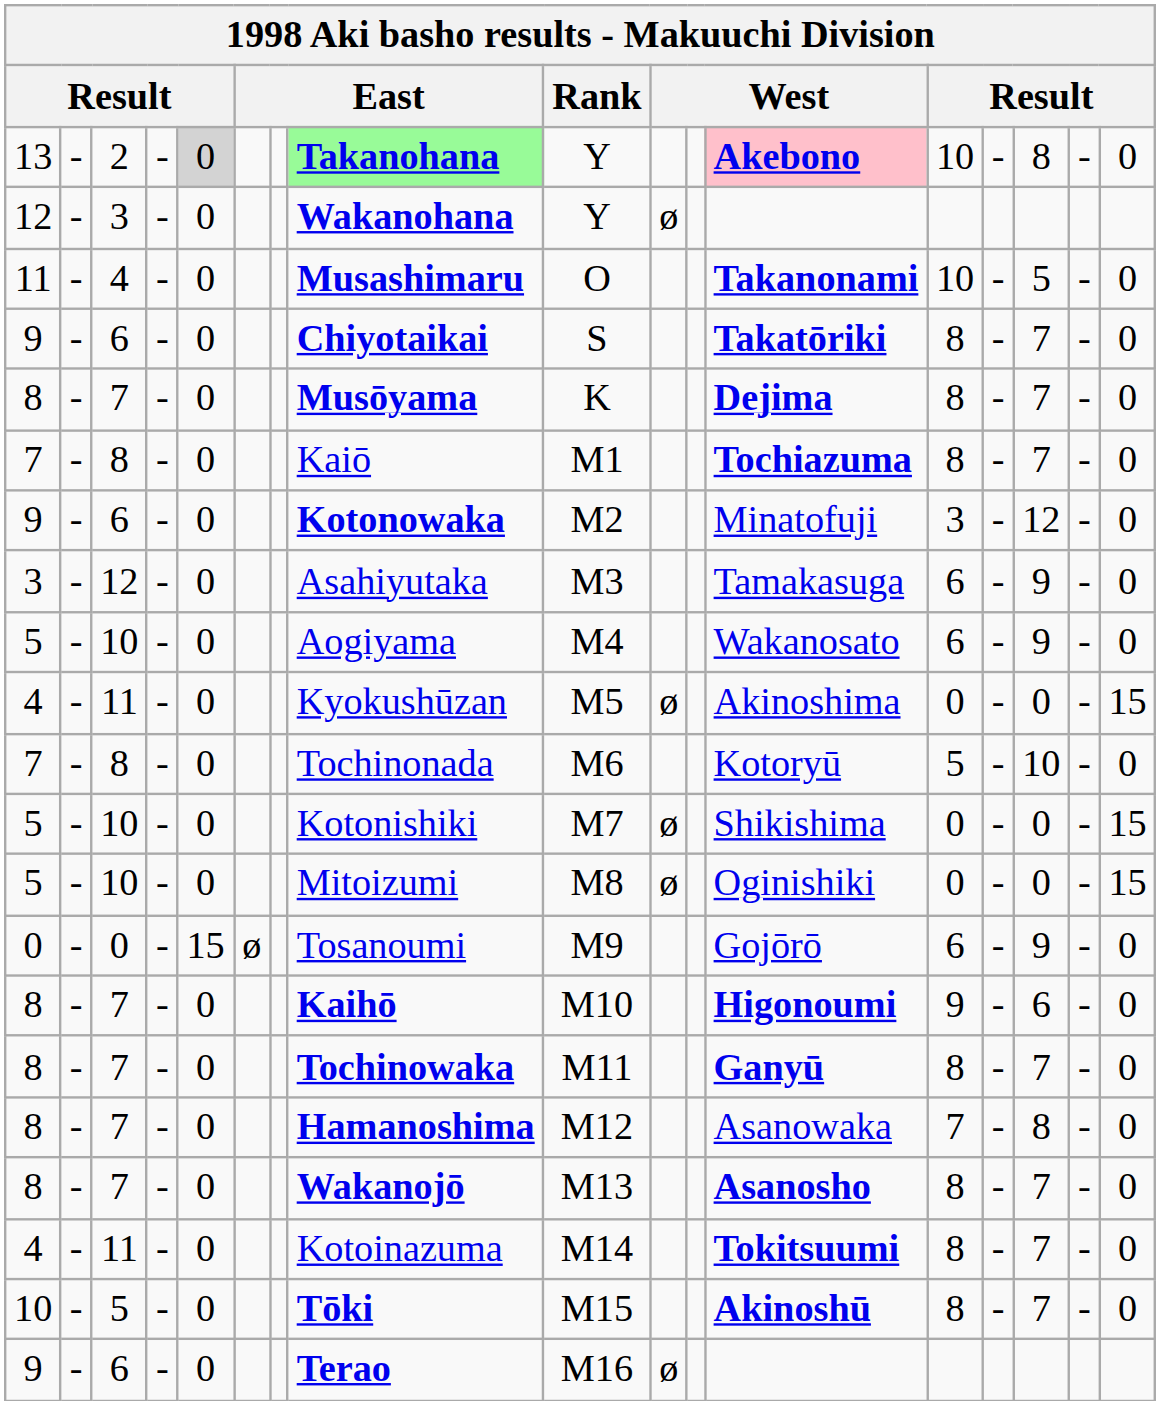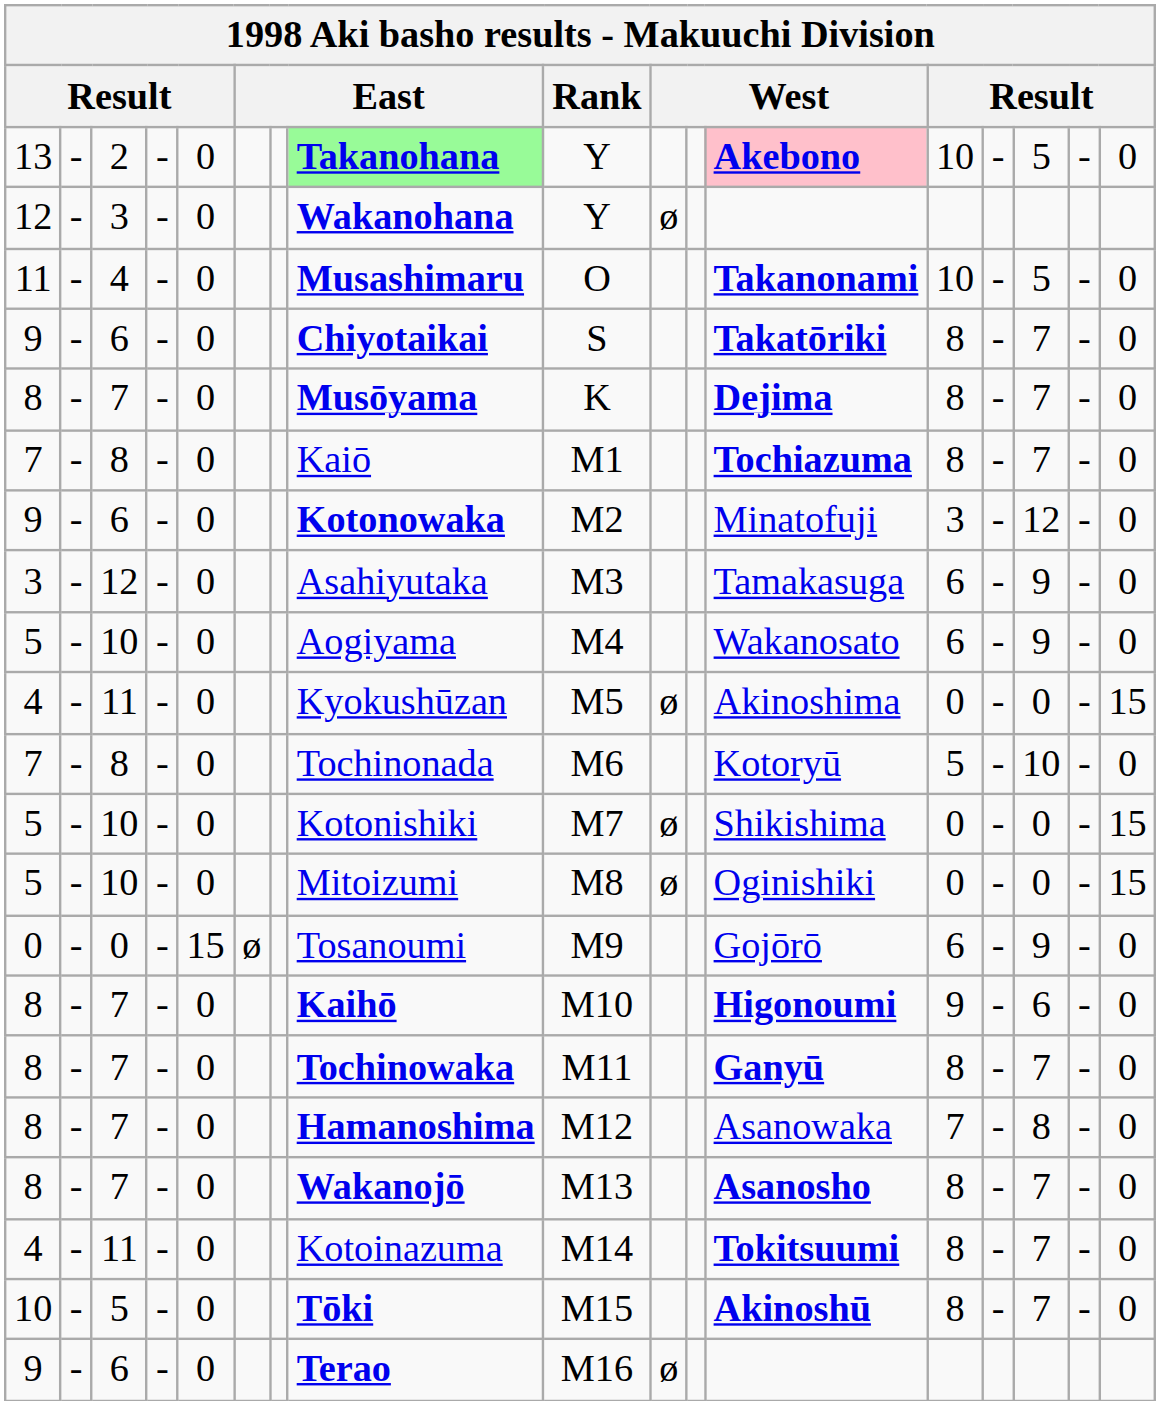13 | column 5: lightgrey background -> no background
13 | column 15: 8 -> 5
